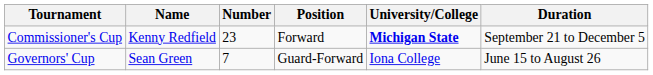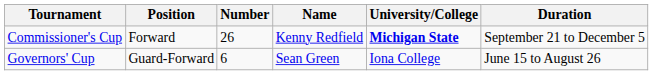columns swapped: Name <-> Position
Commissioner's Cup | Number: 23 -> 26
Governors' Cup | Number: 7 -> 6
